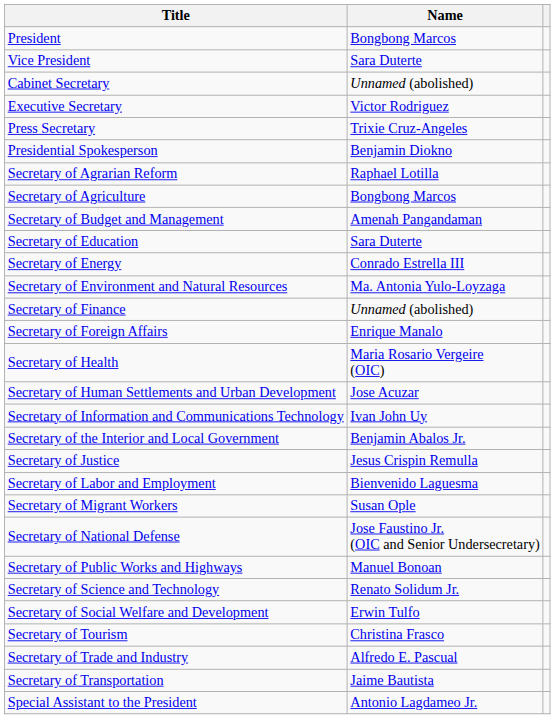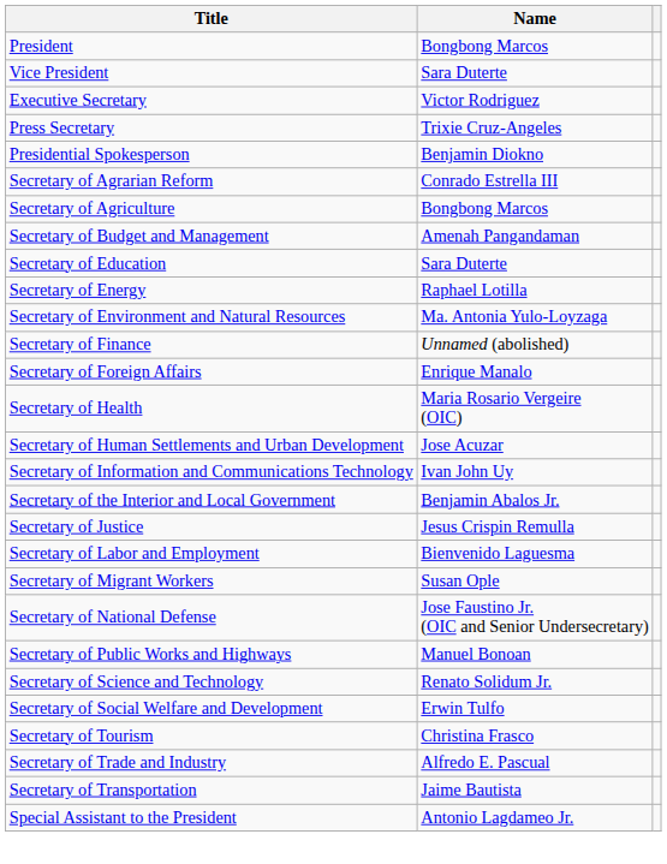- row: Cabinet Secretary | Unnamed (abolished)
Secretary of Agrarian Reform | Name: Raphael Lotilla -> Conrado Estrella III
Secretary of Energy | Name: Conrado Estrella III -> Raphael Lotilla
